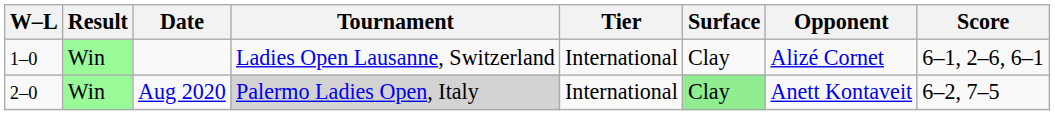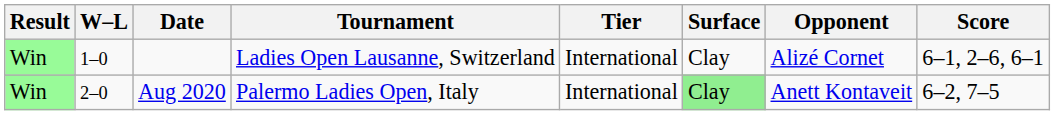columns swapped: Result <-> W–L
Aug 2020 | Tournament: lightgrey background -> no background
